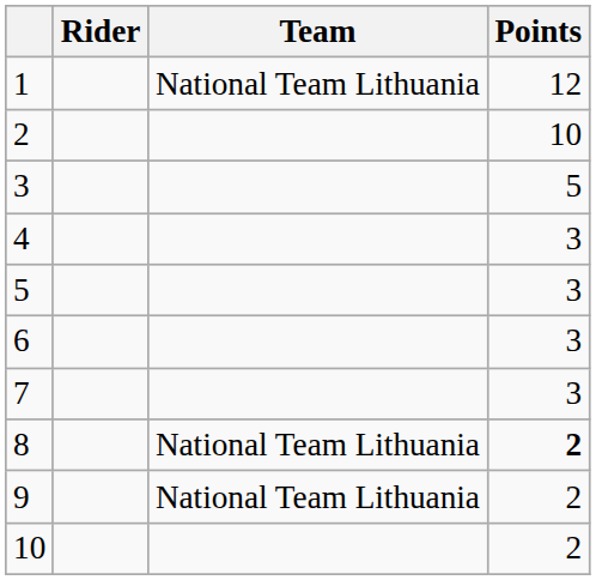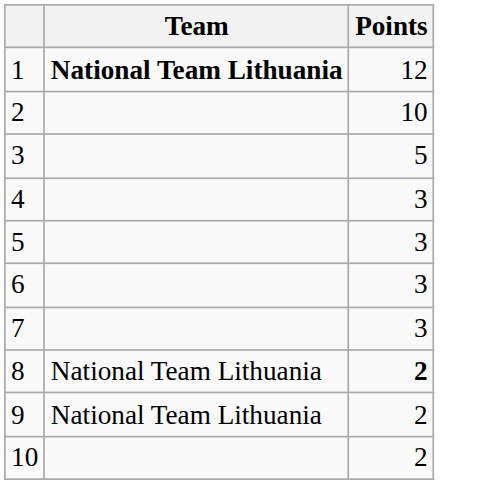- column: Rider
1 | Team: normal -> bold
